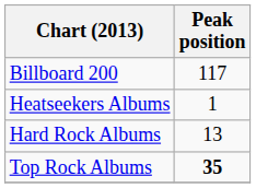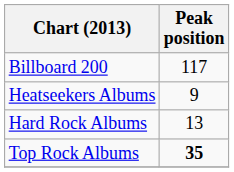Heatseekers Albums | Peak position: 1 -> 9
